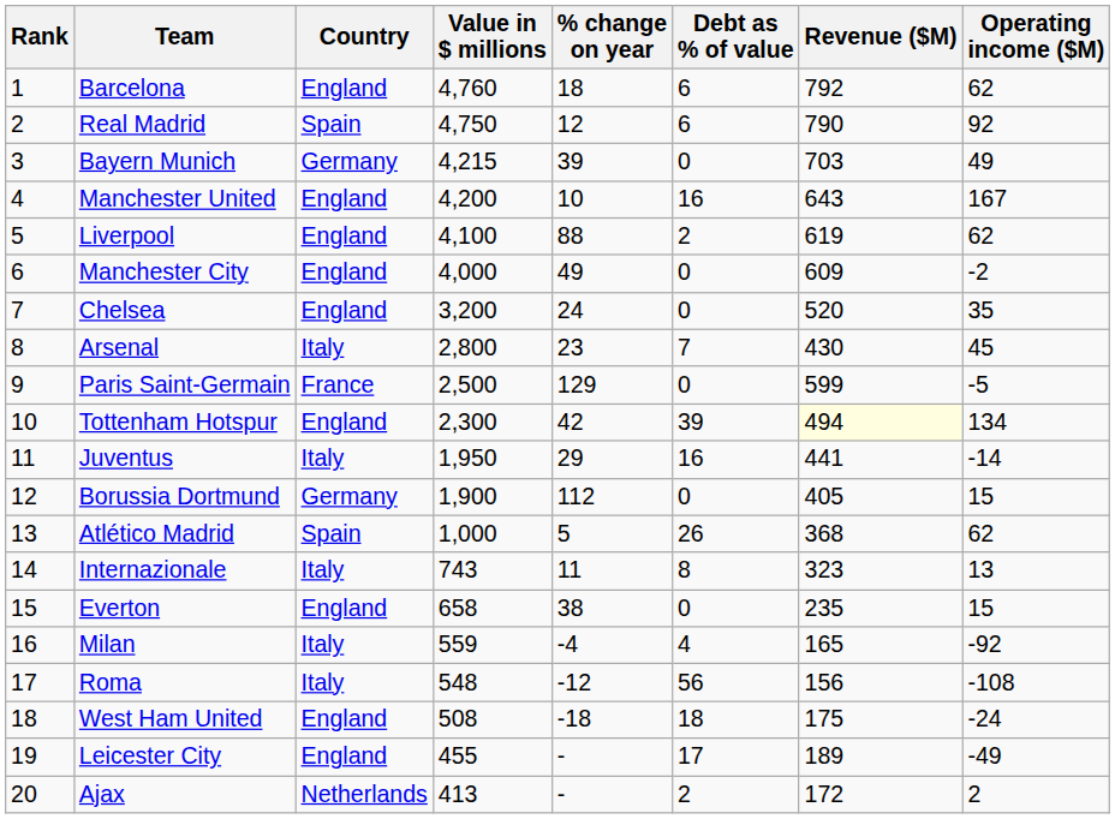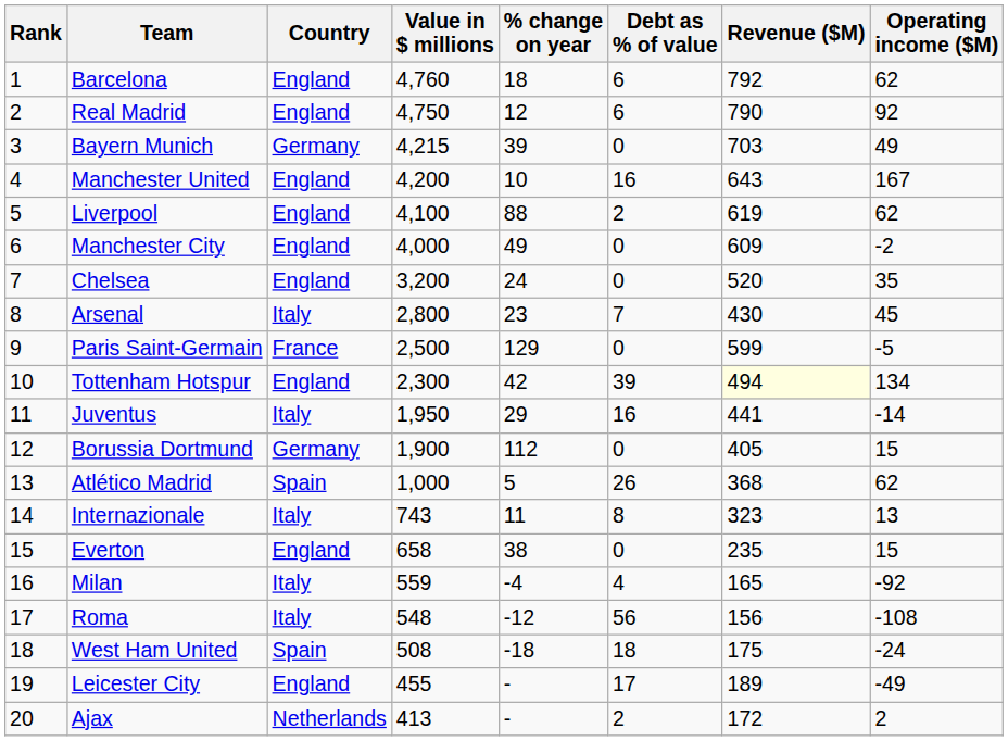Real Madrid | Country: Spain -> England
West Ham United | Country: England -> Spain
